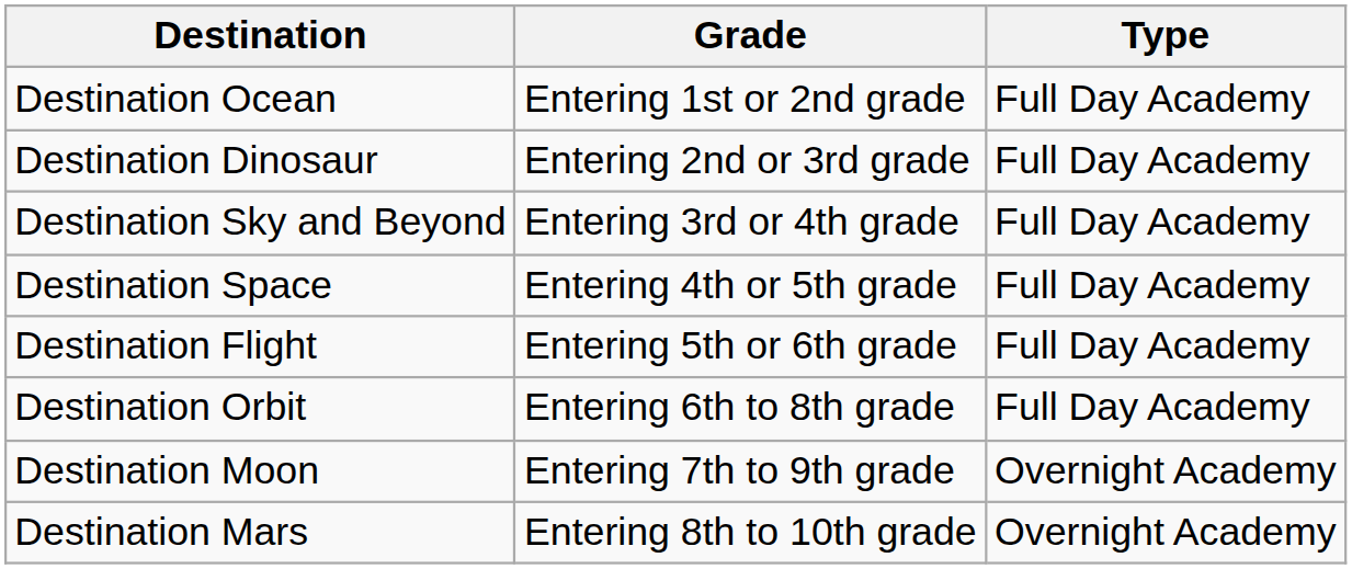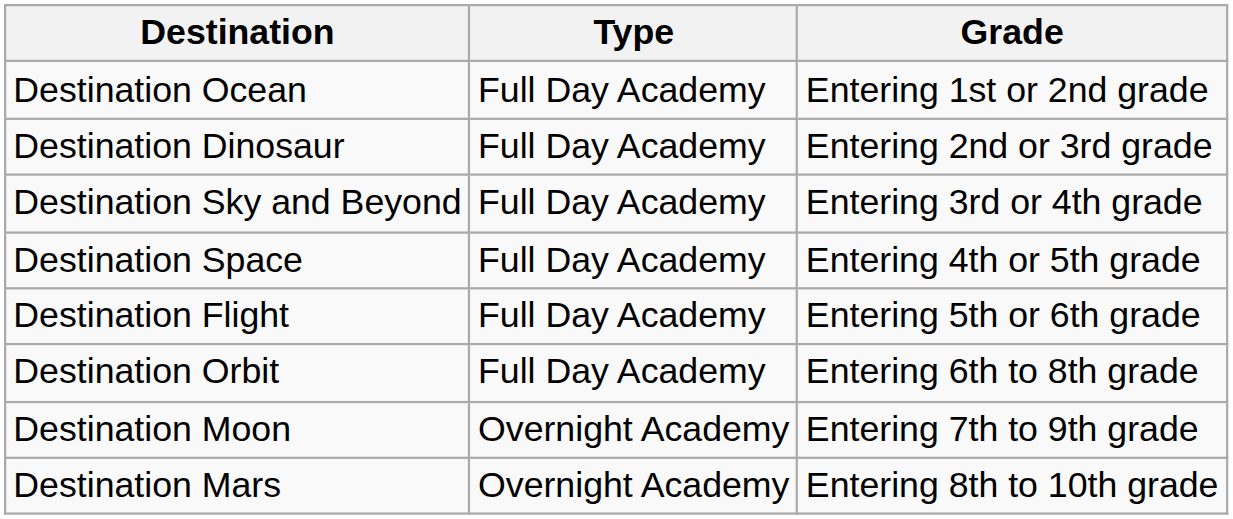columns swapped: Grade <-> Type
